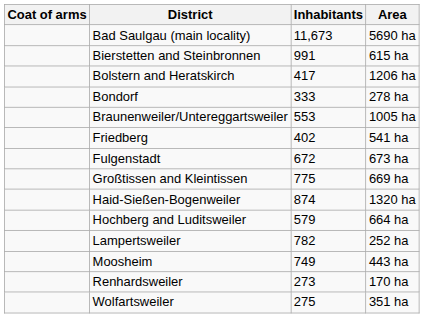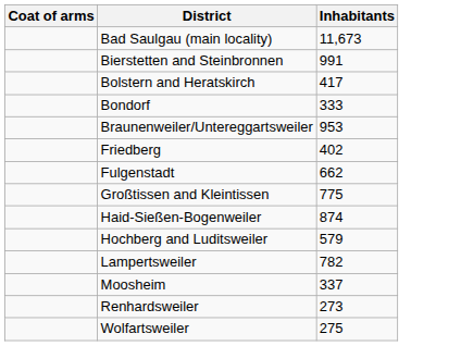- column: Area | 5690 ha | 615 ha | 1206 ha | 278 ha | 1005 ha | 541 ha | 673 ha | 669 ha | 1320 ha | 664 ha | 252 ha | 443 ha | 170 ha | 351 ha
Braunenweiler/Untereggartsweiler | Inhabitants: 553 -> 953
Fulgenstadt | Inhabitants: 672 -> 662
Moosheim | Inhabitants: 749 -> 337
